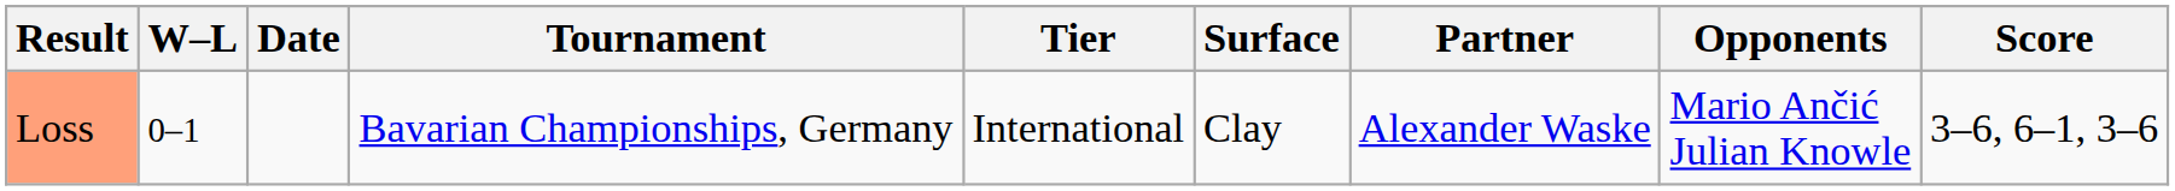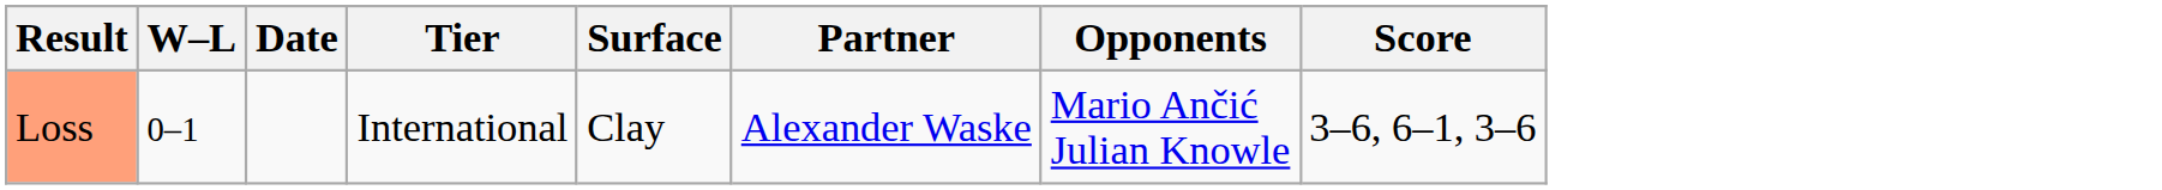- column: Tournament | Bavarian Championships, Germany
